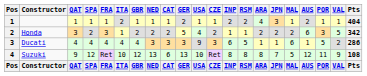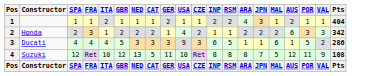- column: QAT | 1 | 3 | 4 | 9 | QAT
Honda | GER: 5 -> 1
Honda | VAL: 5 -> 3
Ducati | GBR: 4 -> 5
Suzuki | CAT: 6 -> 5
Suzuki | GER: 13 -> 11
